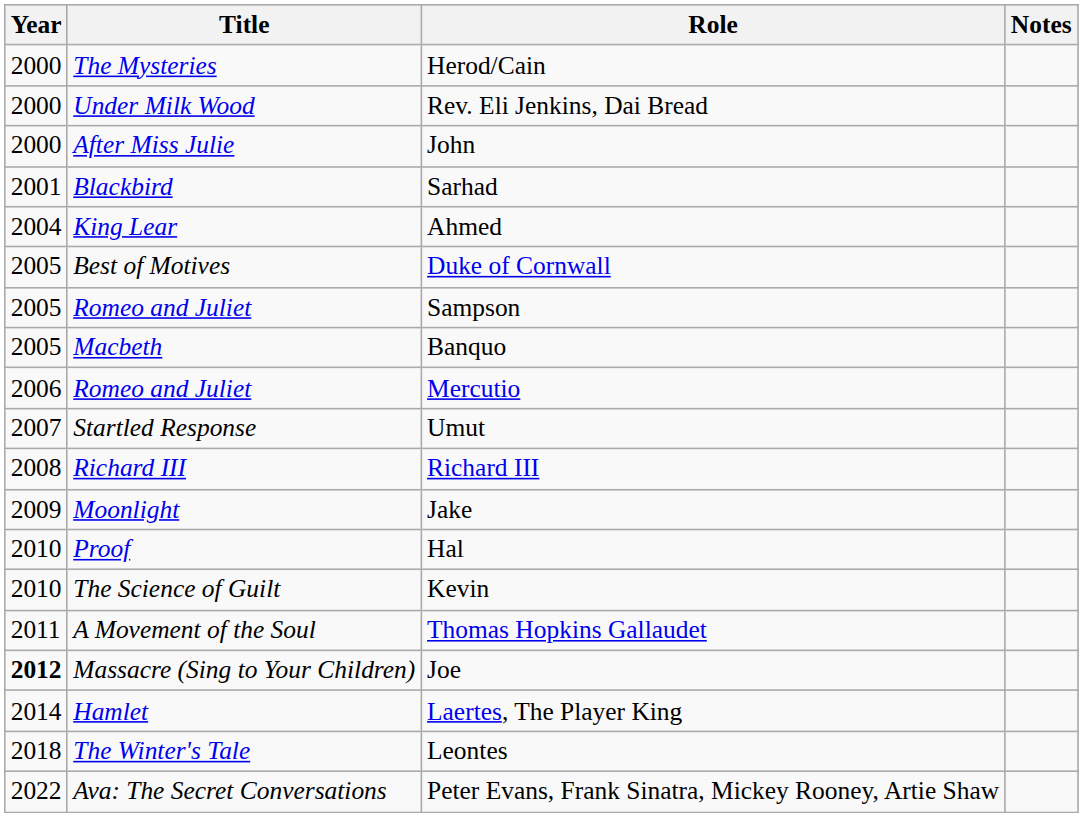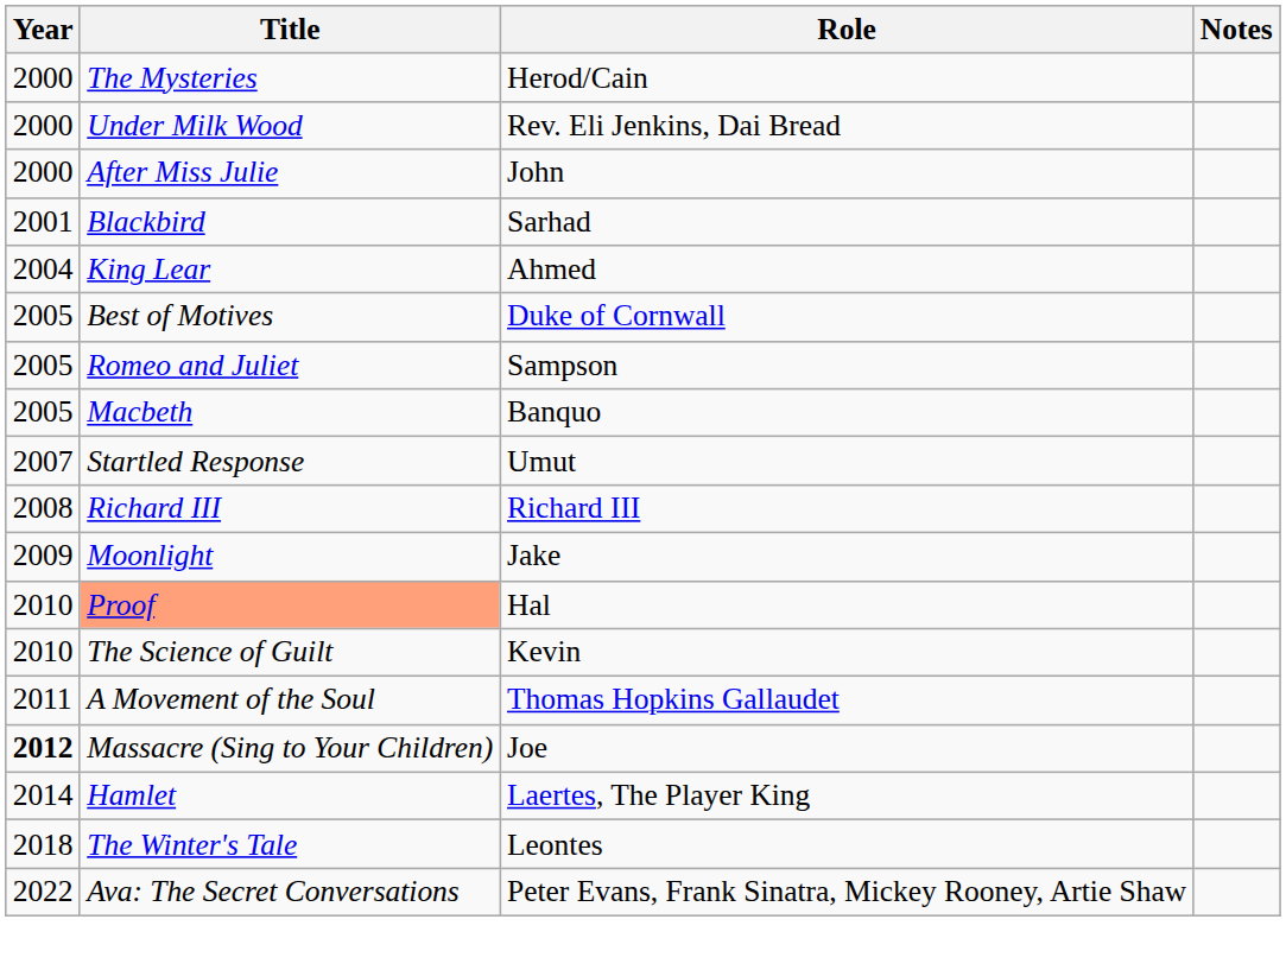- row: 2006 | Romeo and Juliet | Mercutio
Hal | Title: no background -> lightsalmon background
